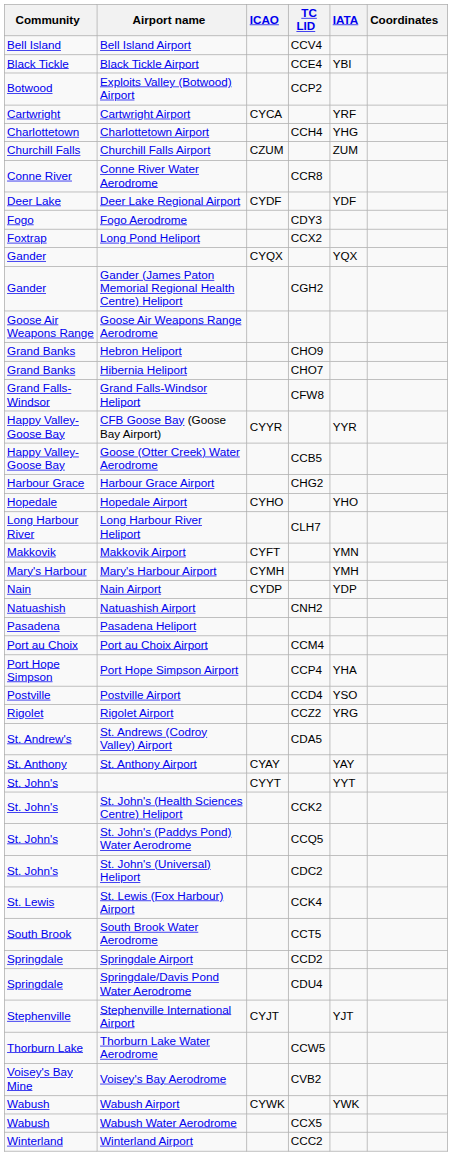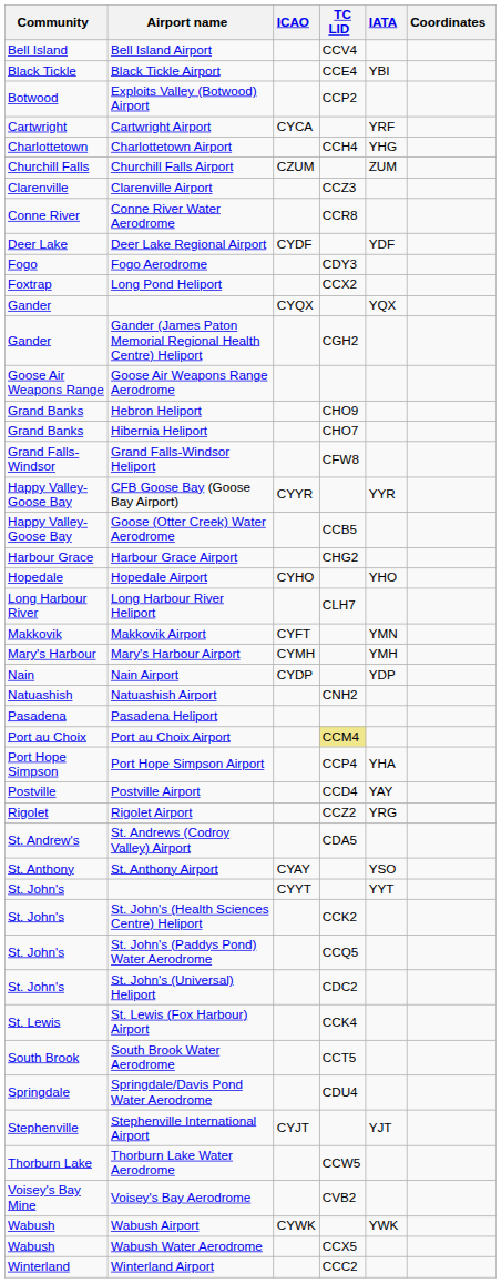+ row: Clarenville | Clarenville Airport | CCZ3
Port au Choix Airport | TC LID: no background -> khaki background
Postville Airport | IATA: YSO -> YAY
St. Anthony Airport | IATA: YAY -> YSO
- row: Springdale | Springdale Airport | CCD2
